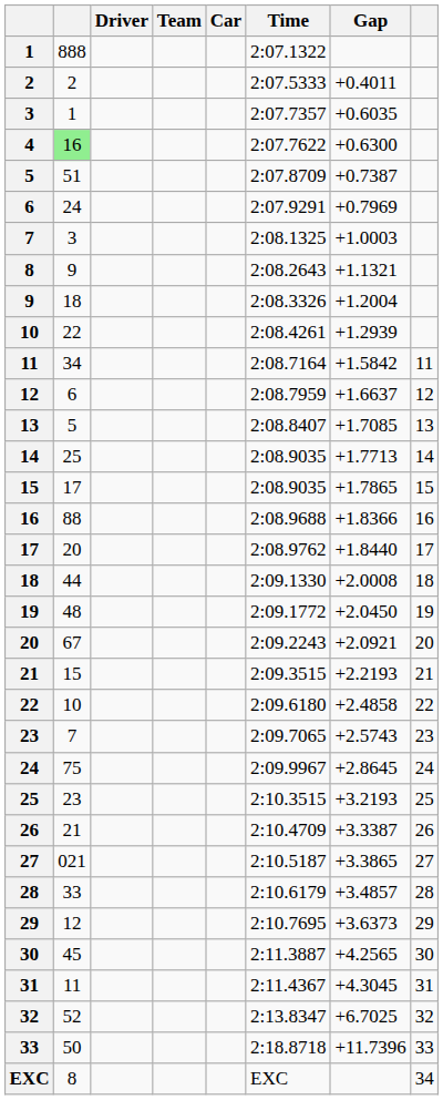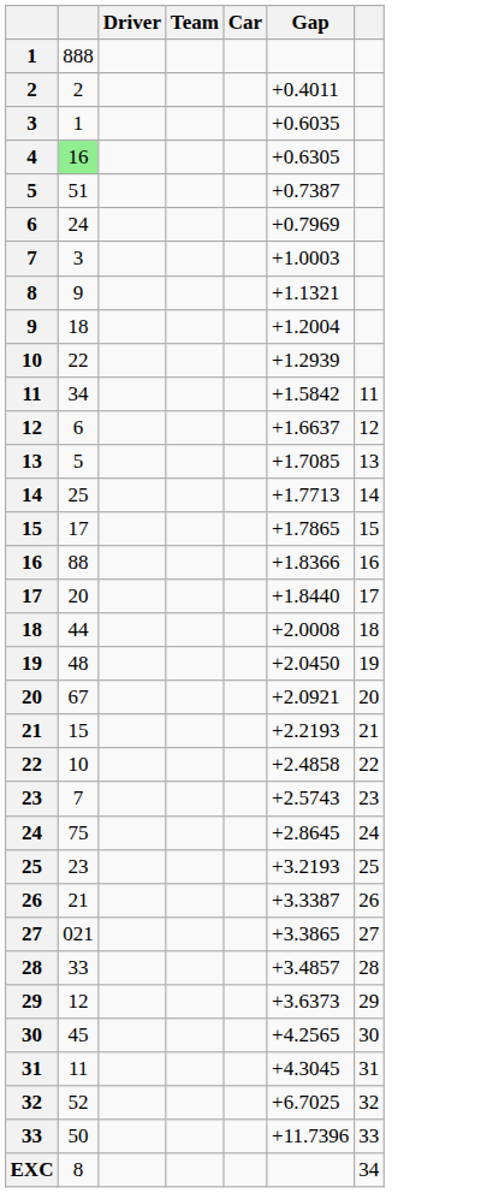- column: Time | 2:07.1322 | 2:07.5333 | 2:07.7357 | 2:07.7622 | 2:07.8709 | 2:07.9291 | 2:08.1325 | 2:08.2643 | 2:08.3326 | 2:08.4261 | 2:08.7164 | 2:08.7959 | 2:08.8407 | 2:08.9035 | 2:08.9035 | 2:08.9688 | 2:08.9762 | 2:09.1330 | 2:09.1772 | 2:09.2243 | 2:09.3515 | 2:09.6180 | 2:09.7065 | 2:09.9967 | 2:10.3515 | 2:10.4709 | 2:10.5187 | 2:10.6179 | 2:10.7695 | 2:11.3887 | 2:11.4367 | 2:13.8347 | 2:18.8718 | EXC
4 | Gap: +0.6300 -> +0.6305
